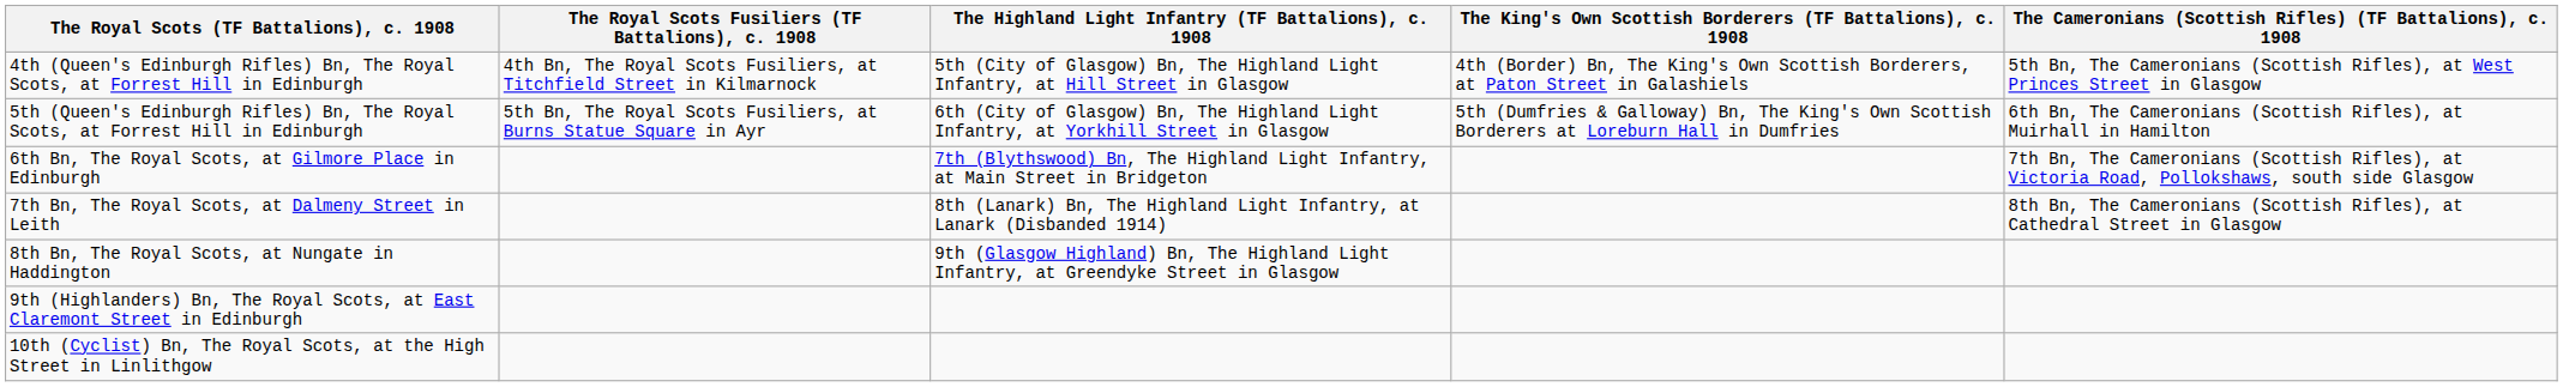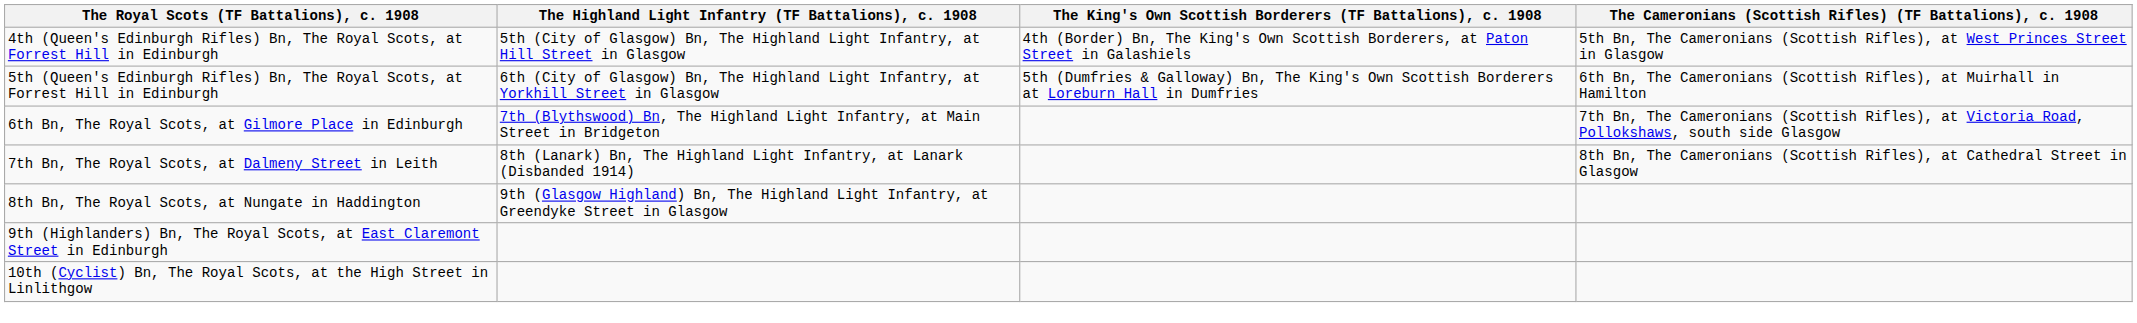- column: The Royal Scots Fusiliers (TF Battalions), c. 1908 | 4th Bn, The Royal Scots Fusiliers, at Titchfield Street in Kilmarnock | 5th Bn, The Royal Scots Fusiliers, at Burns Statue Square in Ayr
